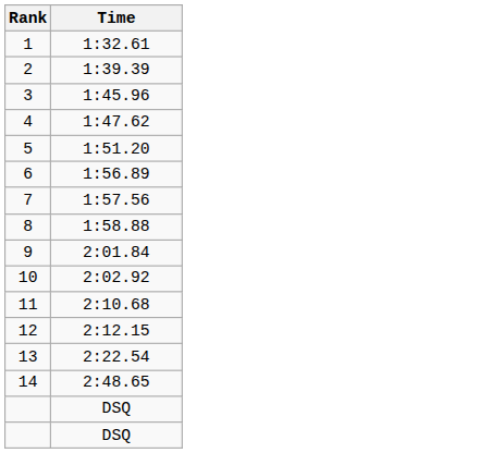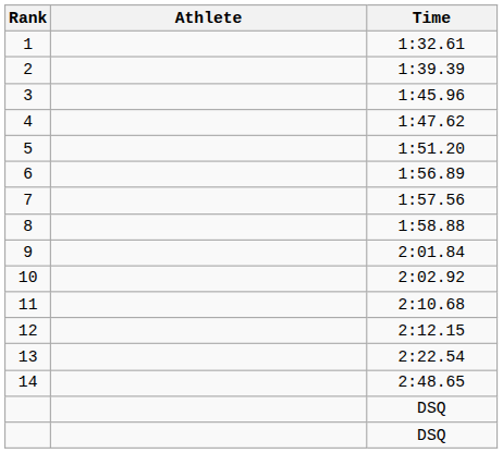+ column: Athlete
